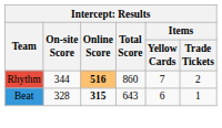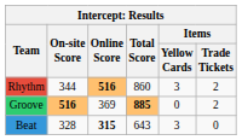Rhythm | Items / Yellow Cards: 7 -> 3
+ row: Groove | 516 | 369 | 885 | 0 | 2
Beat | Items / Yellow Cards: 6 -> 3
Beat | Items / Trade Tickets: 1 -> 0
